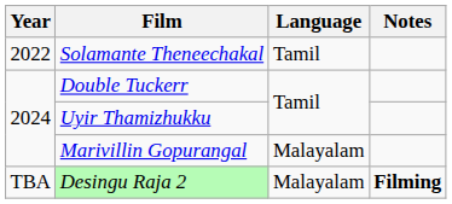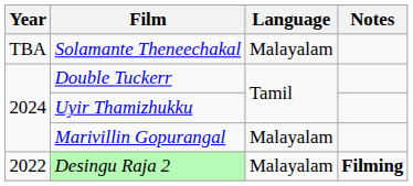Solamante Theneechakal | Year: 2022 -> TBA
Solamante Theneechakal | Language: Tamil -> Malayalam
Desingu Raja 2 | Year: TBA -> 2022
